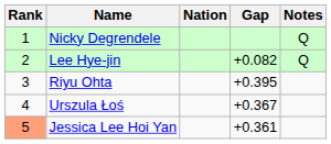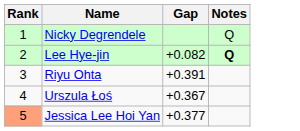- column: Nation
Lee Hye-jin | Notes: normal -> bold
Riyu Ohta | Gap: +0.395 -> +0.391
Jessica Lee Hoi Yan | Gap: +0.361 -> +0.377
